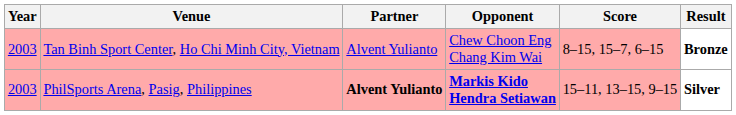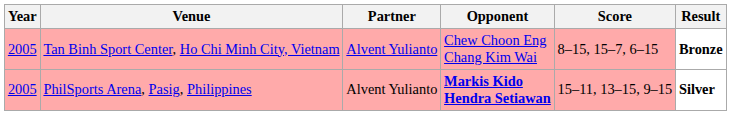Tan Binh Sport Center, Ho Chi Minh City, Vietnam | Year: 2003 -> 2005
PhilSports Arena, Pasig, Philippines | Year: 2003 -> 2005
PhilSports Arena, Pasig, Philippines | Partner: bold -> normal
